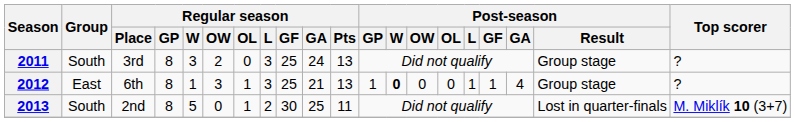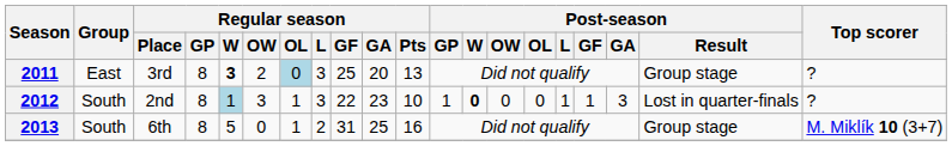2011 | Group: South -> East
2011 | Regular season / W: normal -> bold
2011 | Regular season / OL: no background -> lightblue background
2011 | Regular season / GA: 24 -> 20
2012 | Group: East -> South
2012 | Regular season / Place: 6th -> 2nd
2012 | Regular season / W: no background -> lightblue background
2012 | Regular season / GF: 25 -> 22
2012 | Regular season / GA: 21 -> 23
2012 | Regular season / Pts: 13 -> 10
2012 | Post-season / GA: 4 -> 3
2012 | Post-season / Result: Group stage -> Lost in quarter-finals
2013 | Regular season / Place: 2nd -> 6th
2013 | Regular season / GF: 30 -> 31
2013 | Regular season / Pts: 11 -> 16
2013 | Post-season / Result: Lost in quarter-finals -> Group stage
